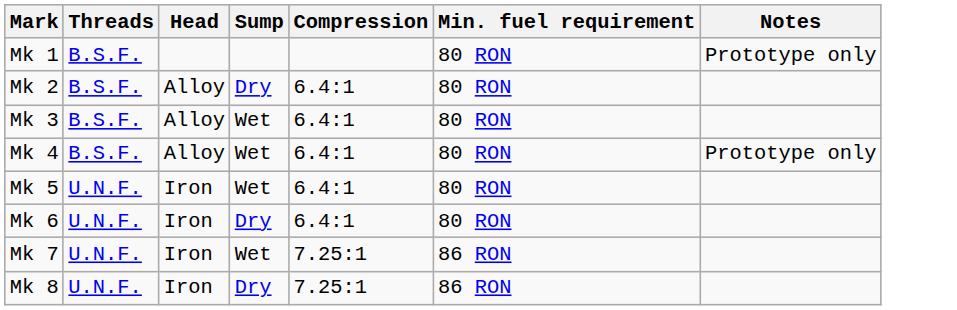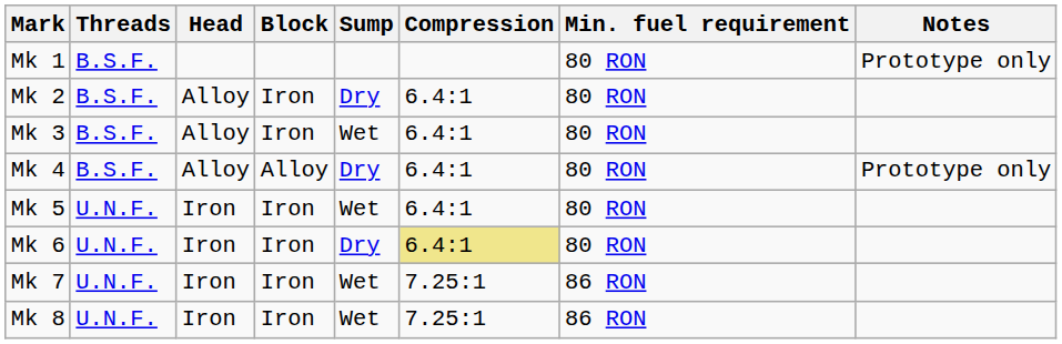+ column: Block | Iron | Iron | Alloy | Iron | Iron | Iron | Iron
Mk 4 | Sump: Wet -> Dry
Mk 6 | Compression: no background -> khaki background
Mk 8 | Sump: Dry -> Wet
